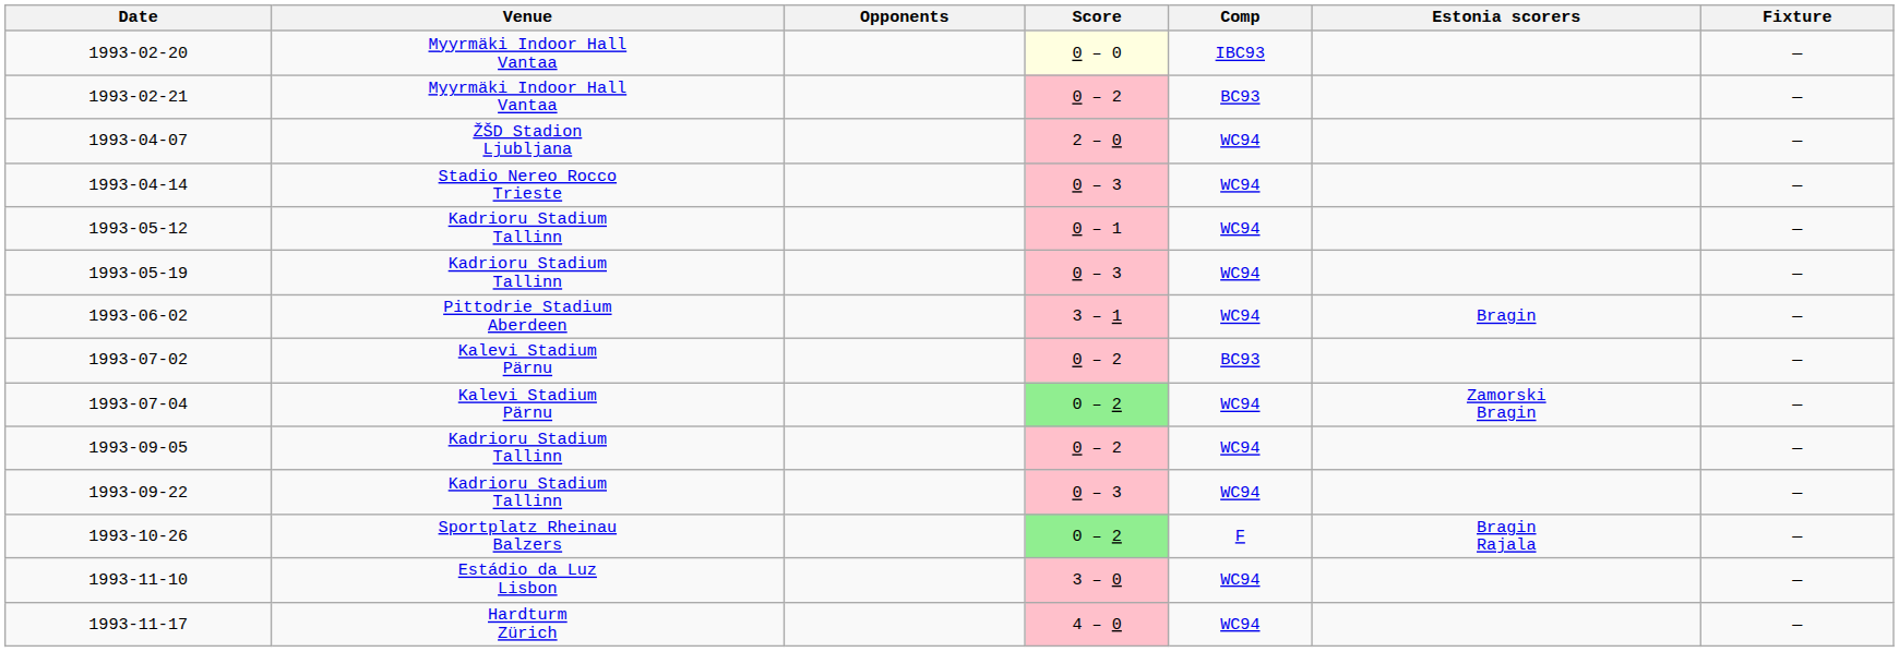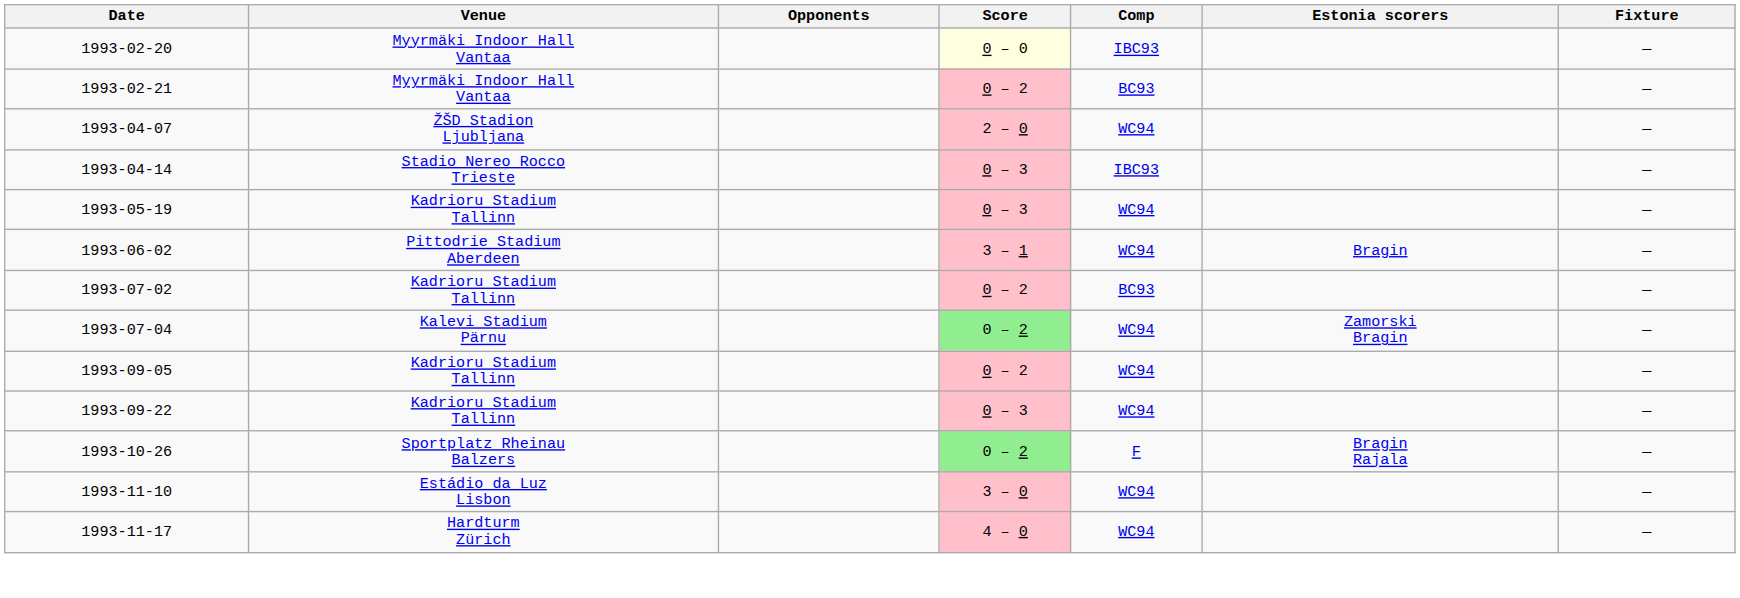1993-04-14 | Comp: WC94 -> IBC93
- row: 1993-05-12 | Kadrioru Stadium Tallinn | 0 – 1 | WC94 | —
1993-07-02 | Venue: Kalevi Stadium Pärnu -> Kadrioru Stadium Tallinn
